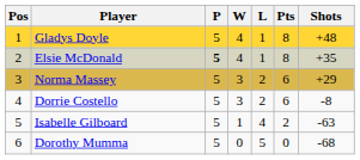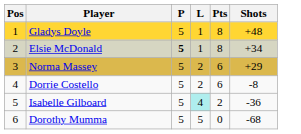- column: W | 4 | 4 | 3 | 3 | 1 | 0
Elsie McDonald | Shots: +35 -> +34
Isabelle Gilboard | L: no background -> paleturquoise background
Isabelle Gilboard | Shots: -63 -> -36
